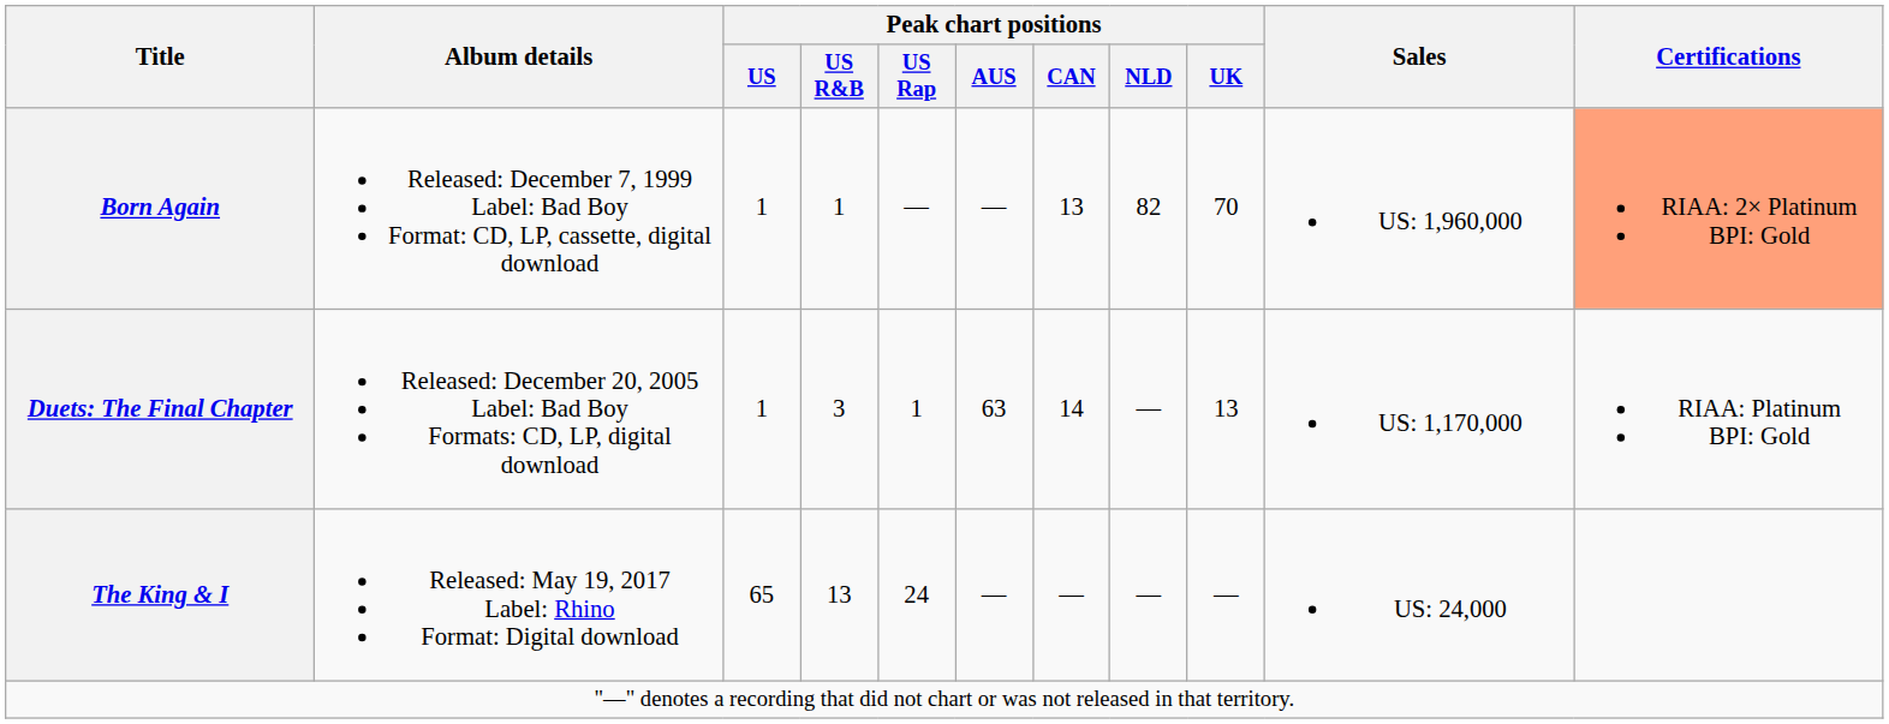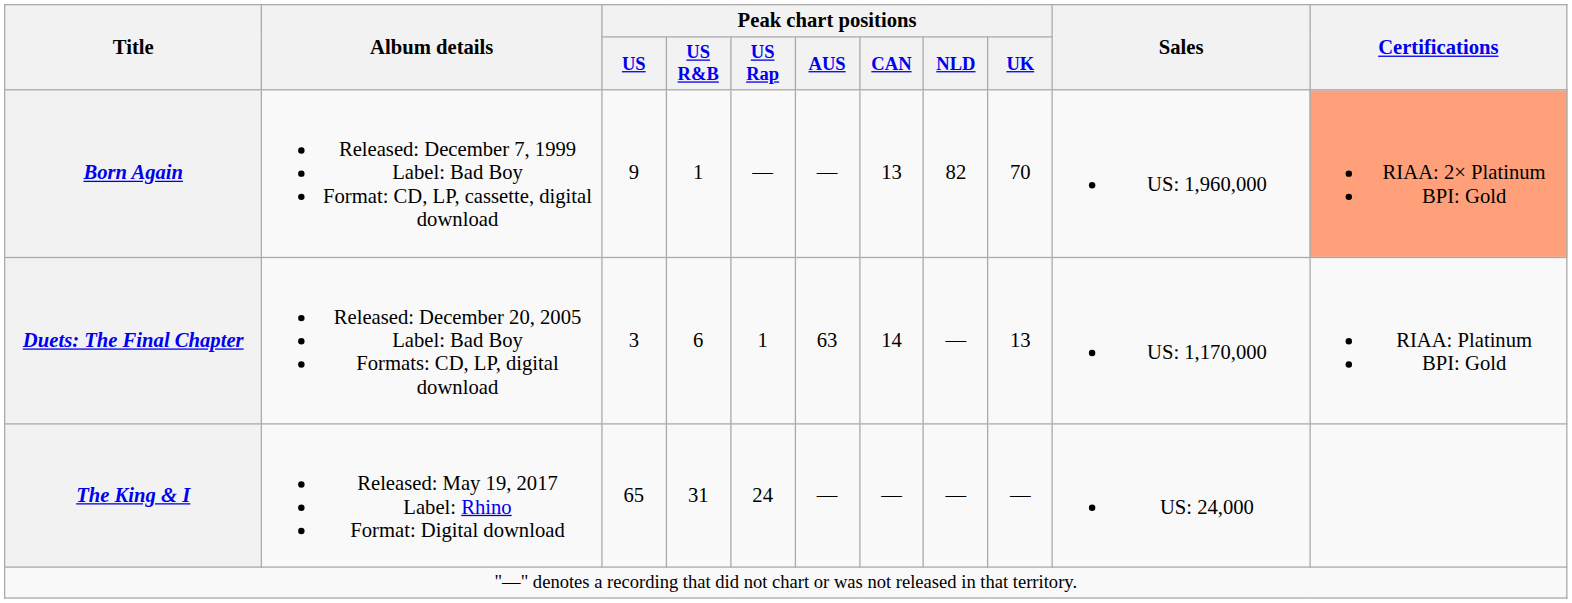Born Again | Peak chart positions / US: 1 -> 9
Duets: The Final Chapter | Peak chart positions / US: 1 -> 3
Duets: The Final Chapter | Peak chart positions / US R&B: 3 -> 6
The King & I | Peak chart positions / US R&B: 13 -> 31
